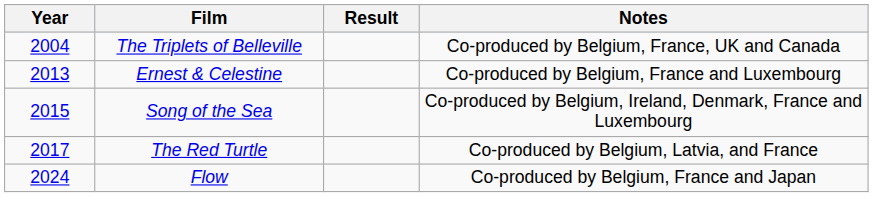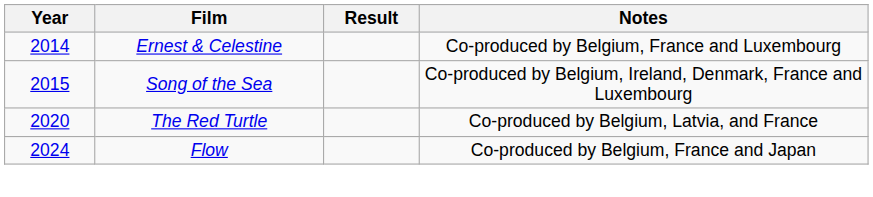- row: 2004 | The Triplets of Belleville | Co-produced by Belgium, France, UK and Canada
Ernest & Celestine | Year: 2013 -> 2014
The Red Turtle | Year: 2017 -> 2020
